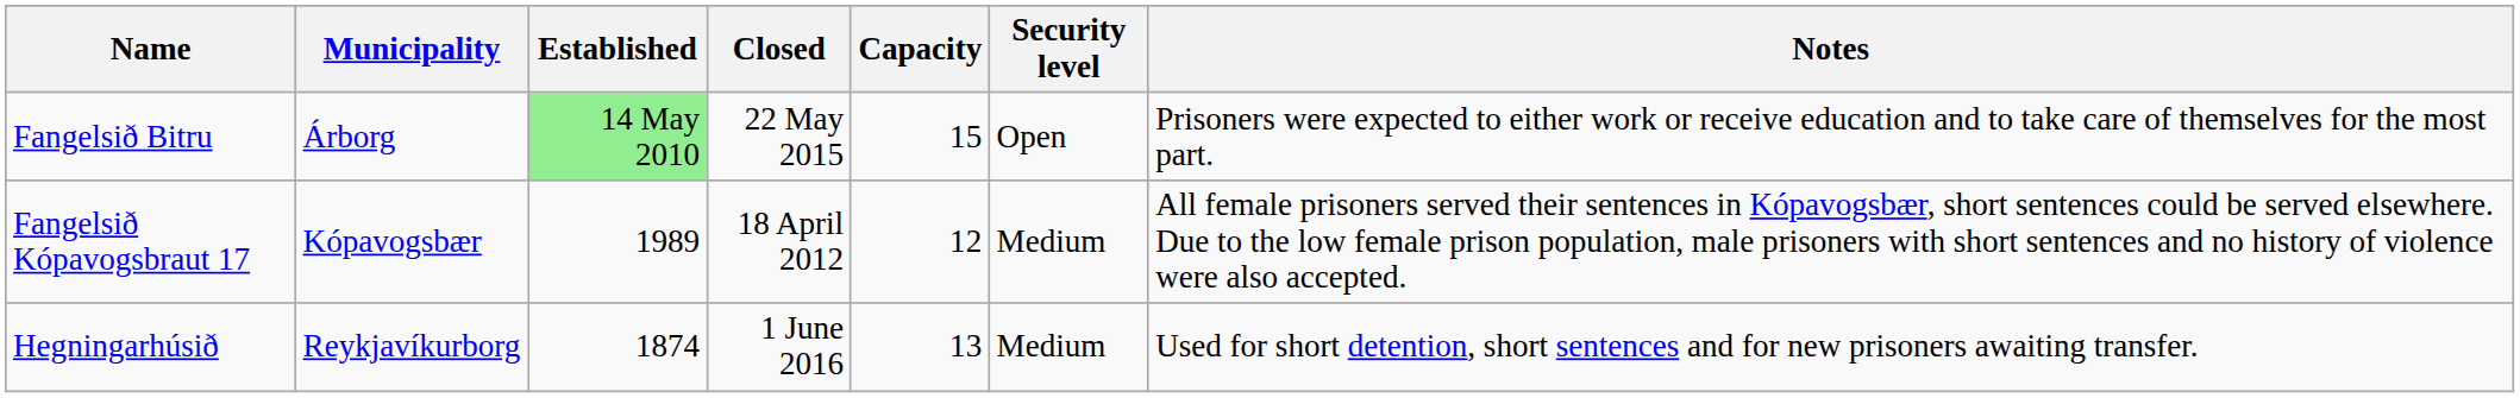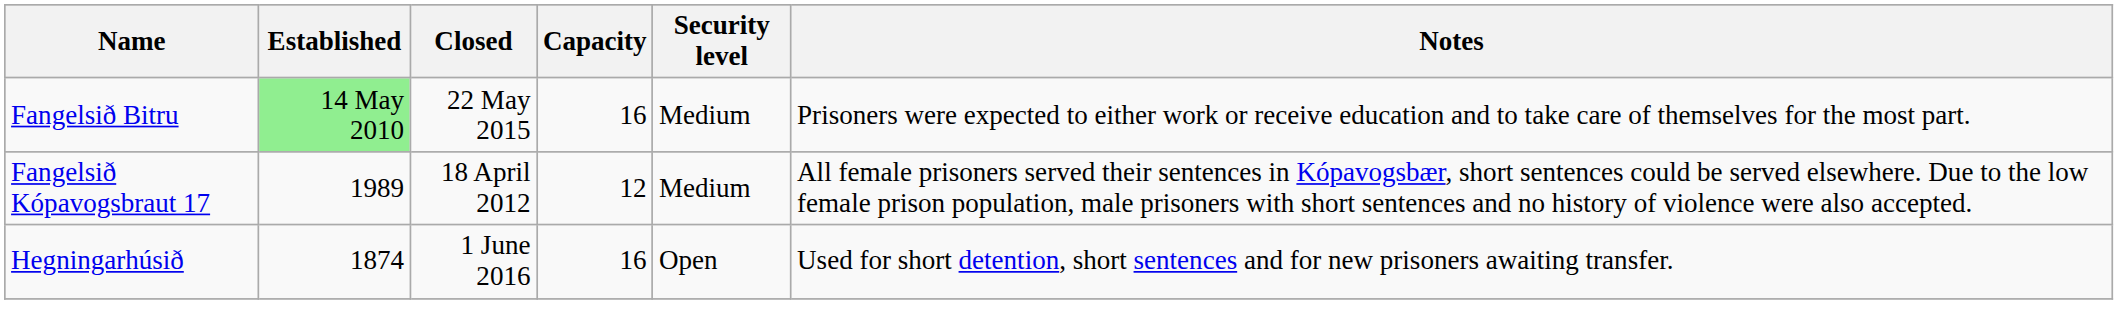- column: Municipality | Árborg | Kópavogsbær | Reykjavíkurborg
Fangelsið Bitru | Capacity: 15 -> 16
Fangelsið Bitru | Security level: Open -> Medium
Hegningarhúsið | Capacity: 13 -> 16
Hegningarhúsið | Security level: Medium -> Open
